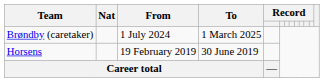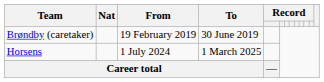Brøndby (caretaker) | From: 1 July 2024 -> 19 February 2019
Brøndby (caretaker) | To: 1 March 2025 -> 30 June 2019
Horsens | From: 19 February 2019 -> 1 July 2024
Horsens | To: 30 June 2019 -> 1 March 2025
